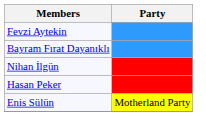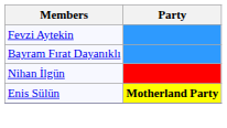- row: Hasan Peker
Enis Sülün | Party: normal -> bold
